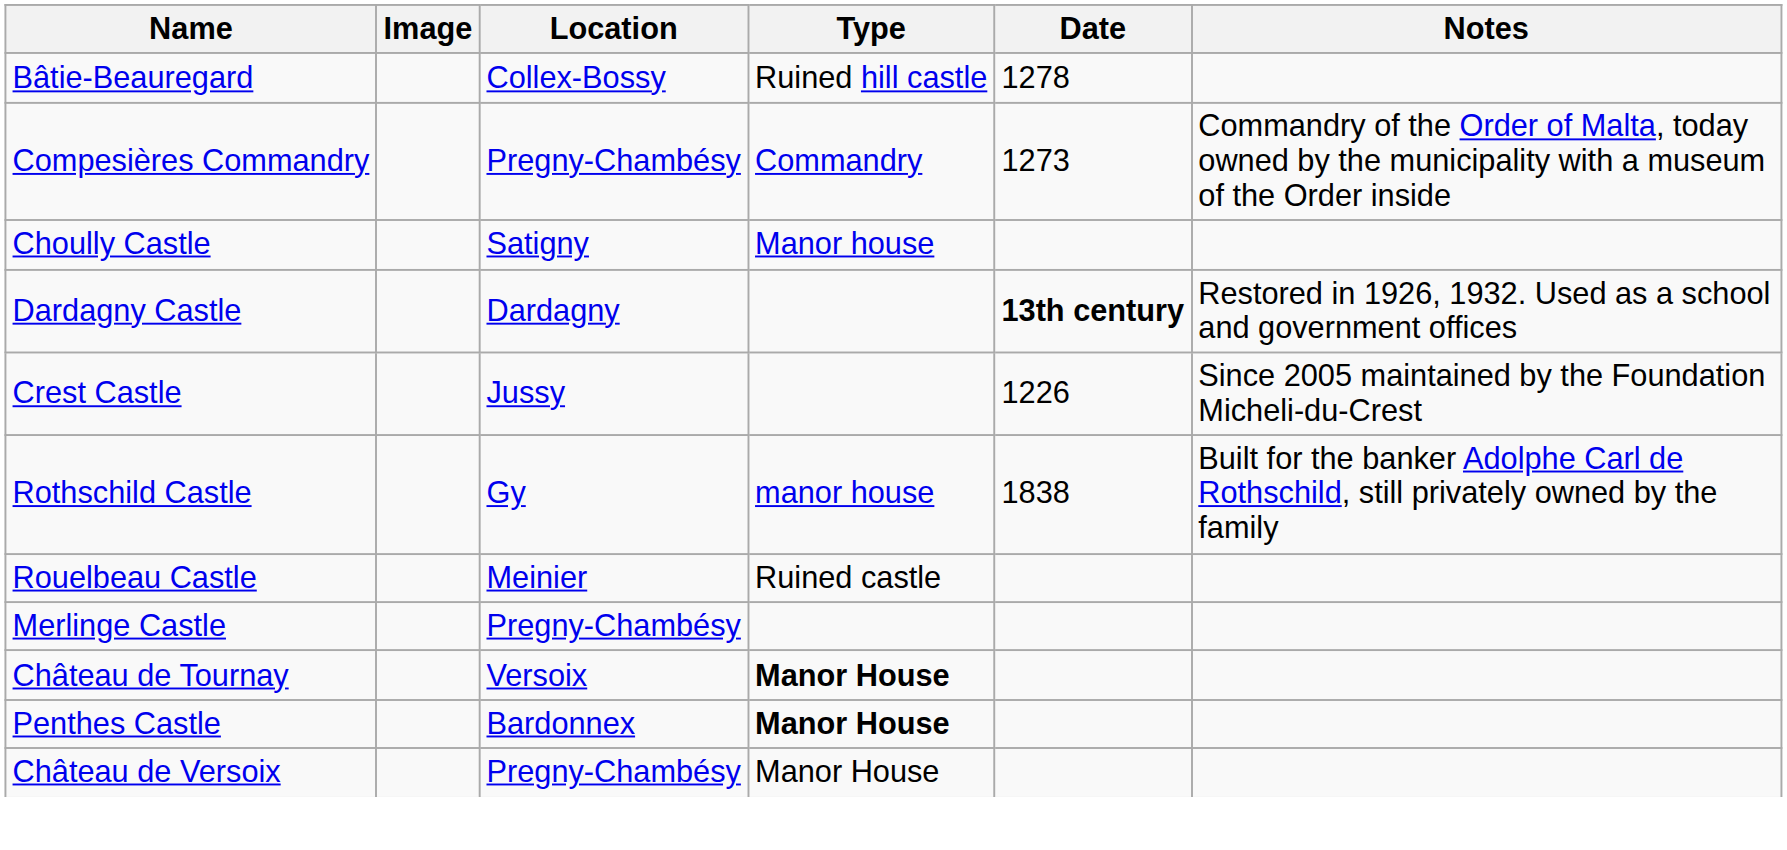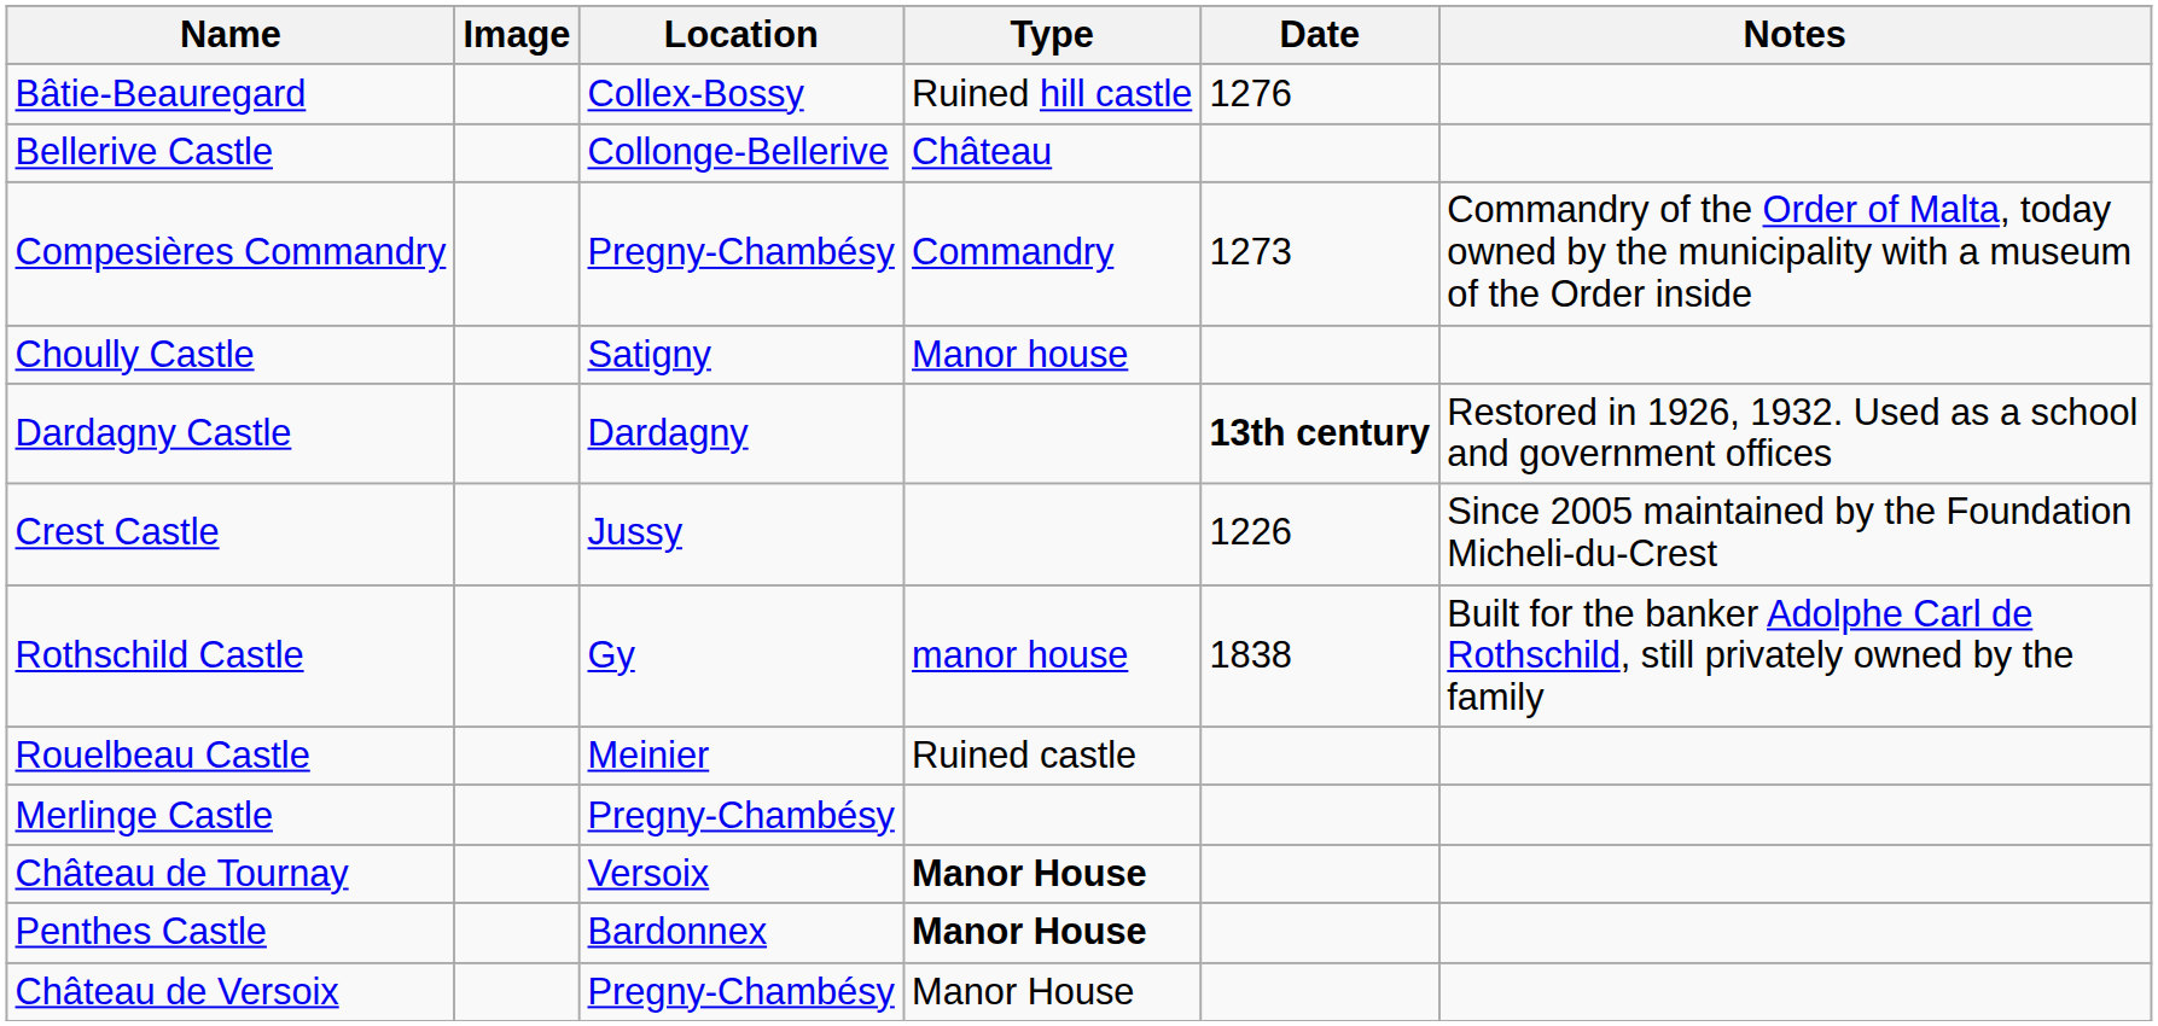Bâtie-Beauregard | Date: 1278 -> 1276
+ row: Bellerive Castle | Collonge-Bellerive | Château
